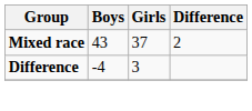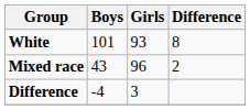+ row: White | 101 | 93 | 8
Mixed race | Girls: 37 -> 96
